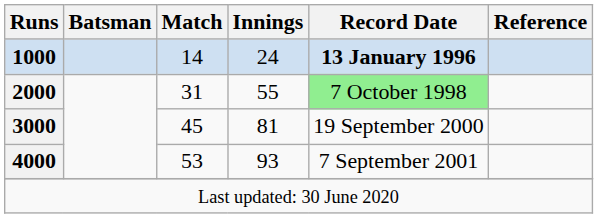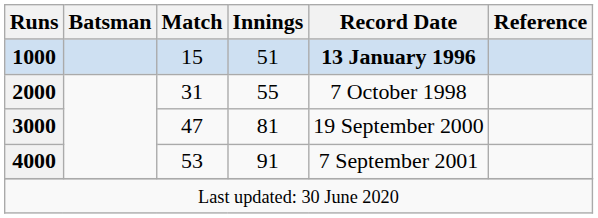1000 | Match: 14 -> 15
1000 | Innings: 24 -> 51
2000 | Record Date: lightgreen background -> no background
3000 | Match: 45 -> 47
4000 | Innings: 93 -> 91
